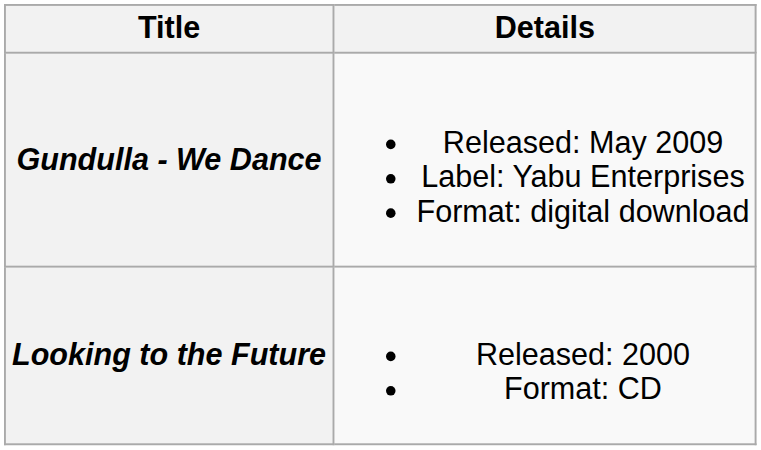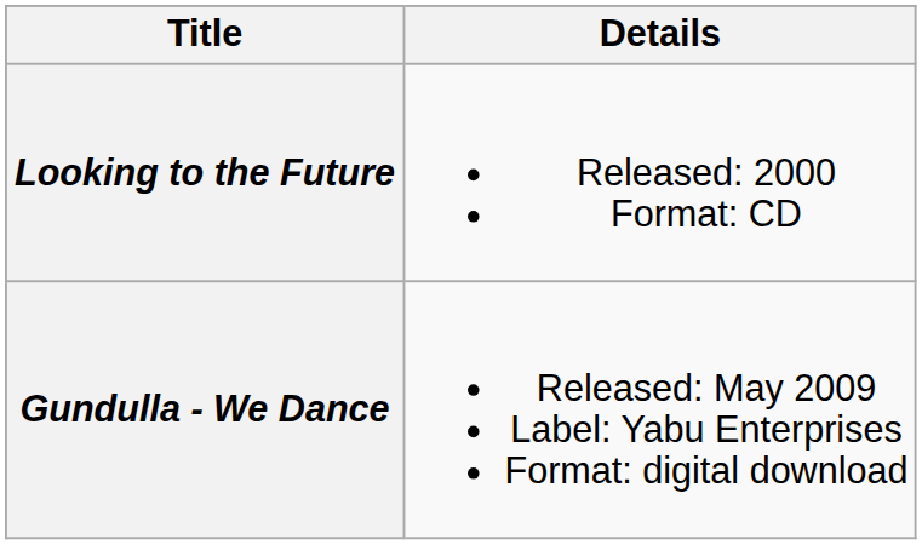rows swapped: Looking to the Future <-> Gundulla - We Dance
